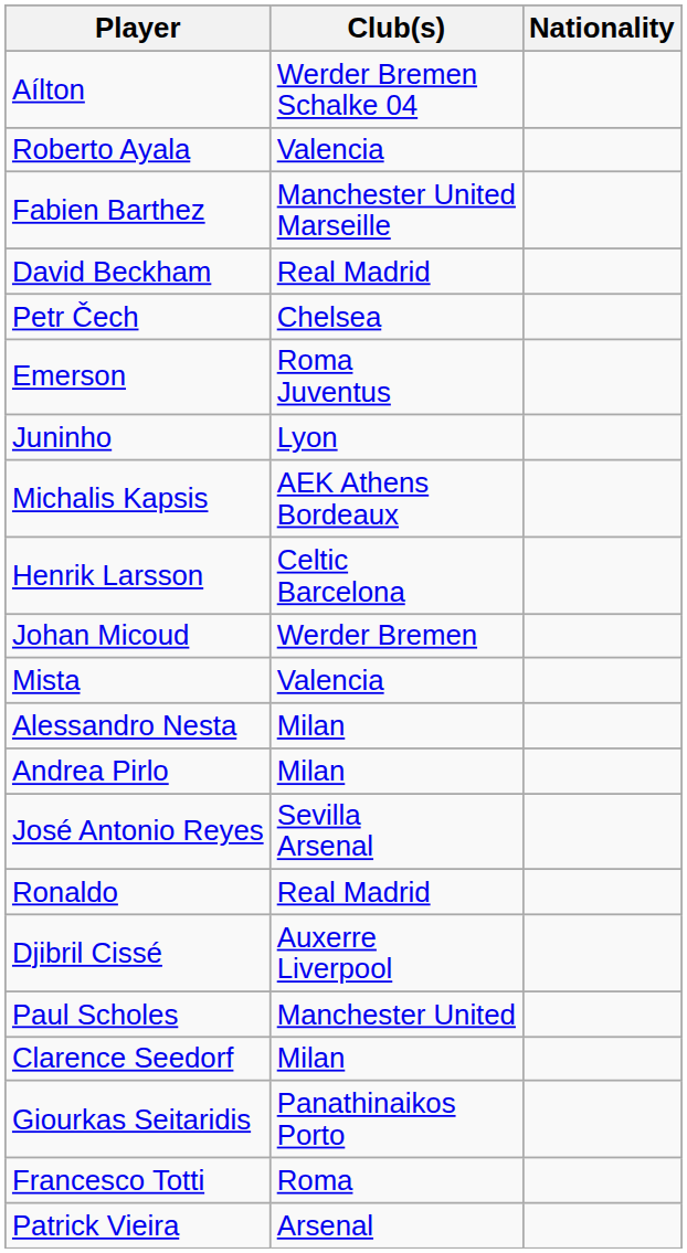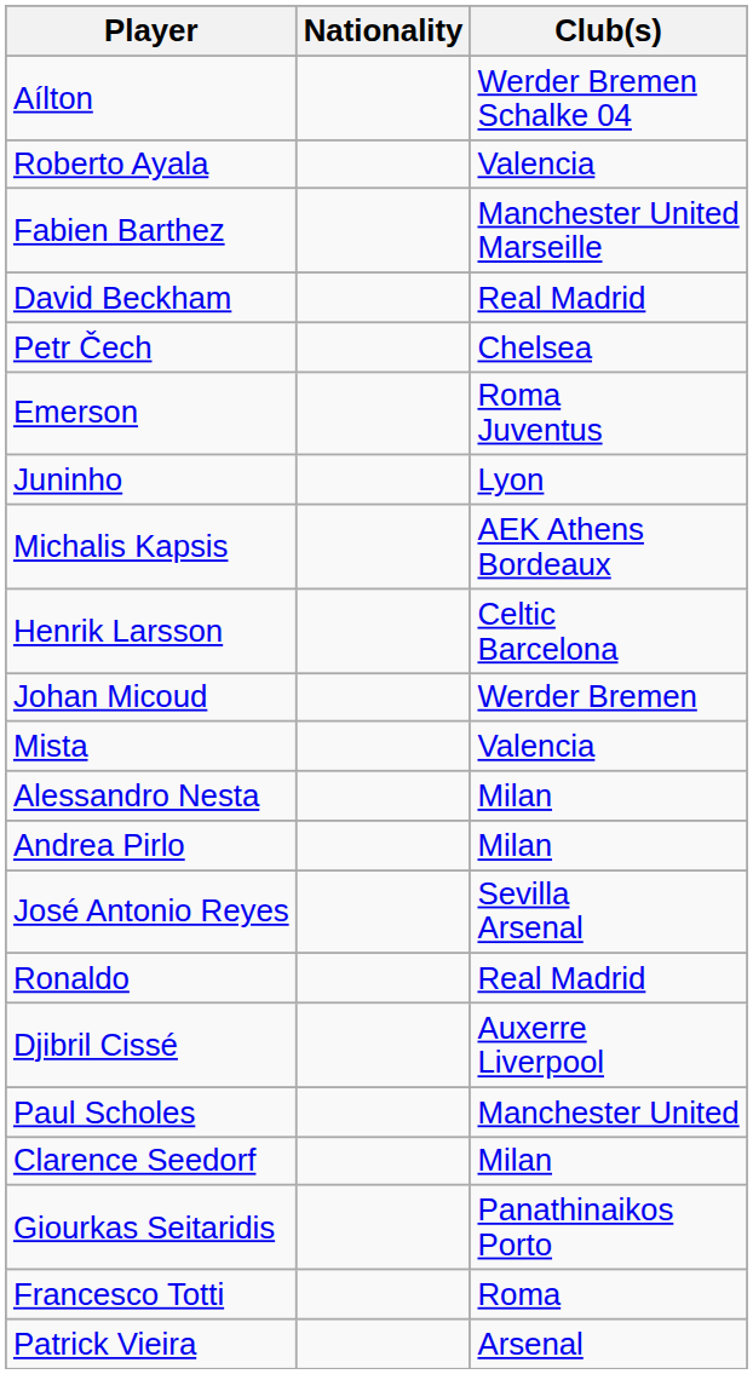columns swapped: Nationality <-> Club(s)
